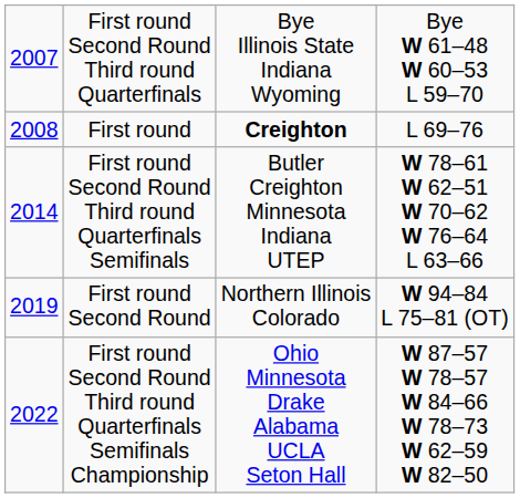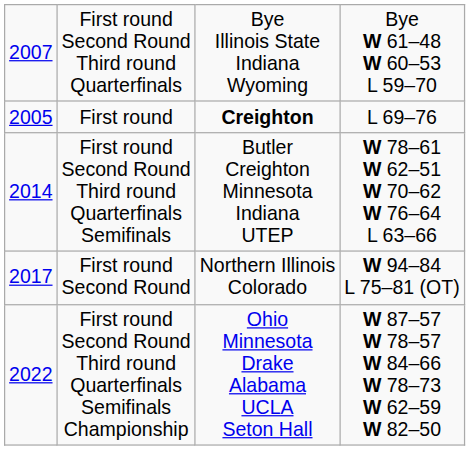First round | column 1: 2008 -> 2005
First round Second Round | column 1: 2019 -> 2017
